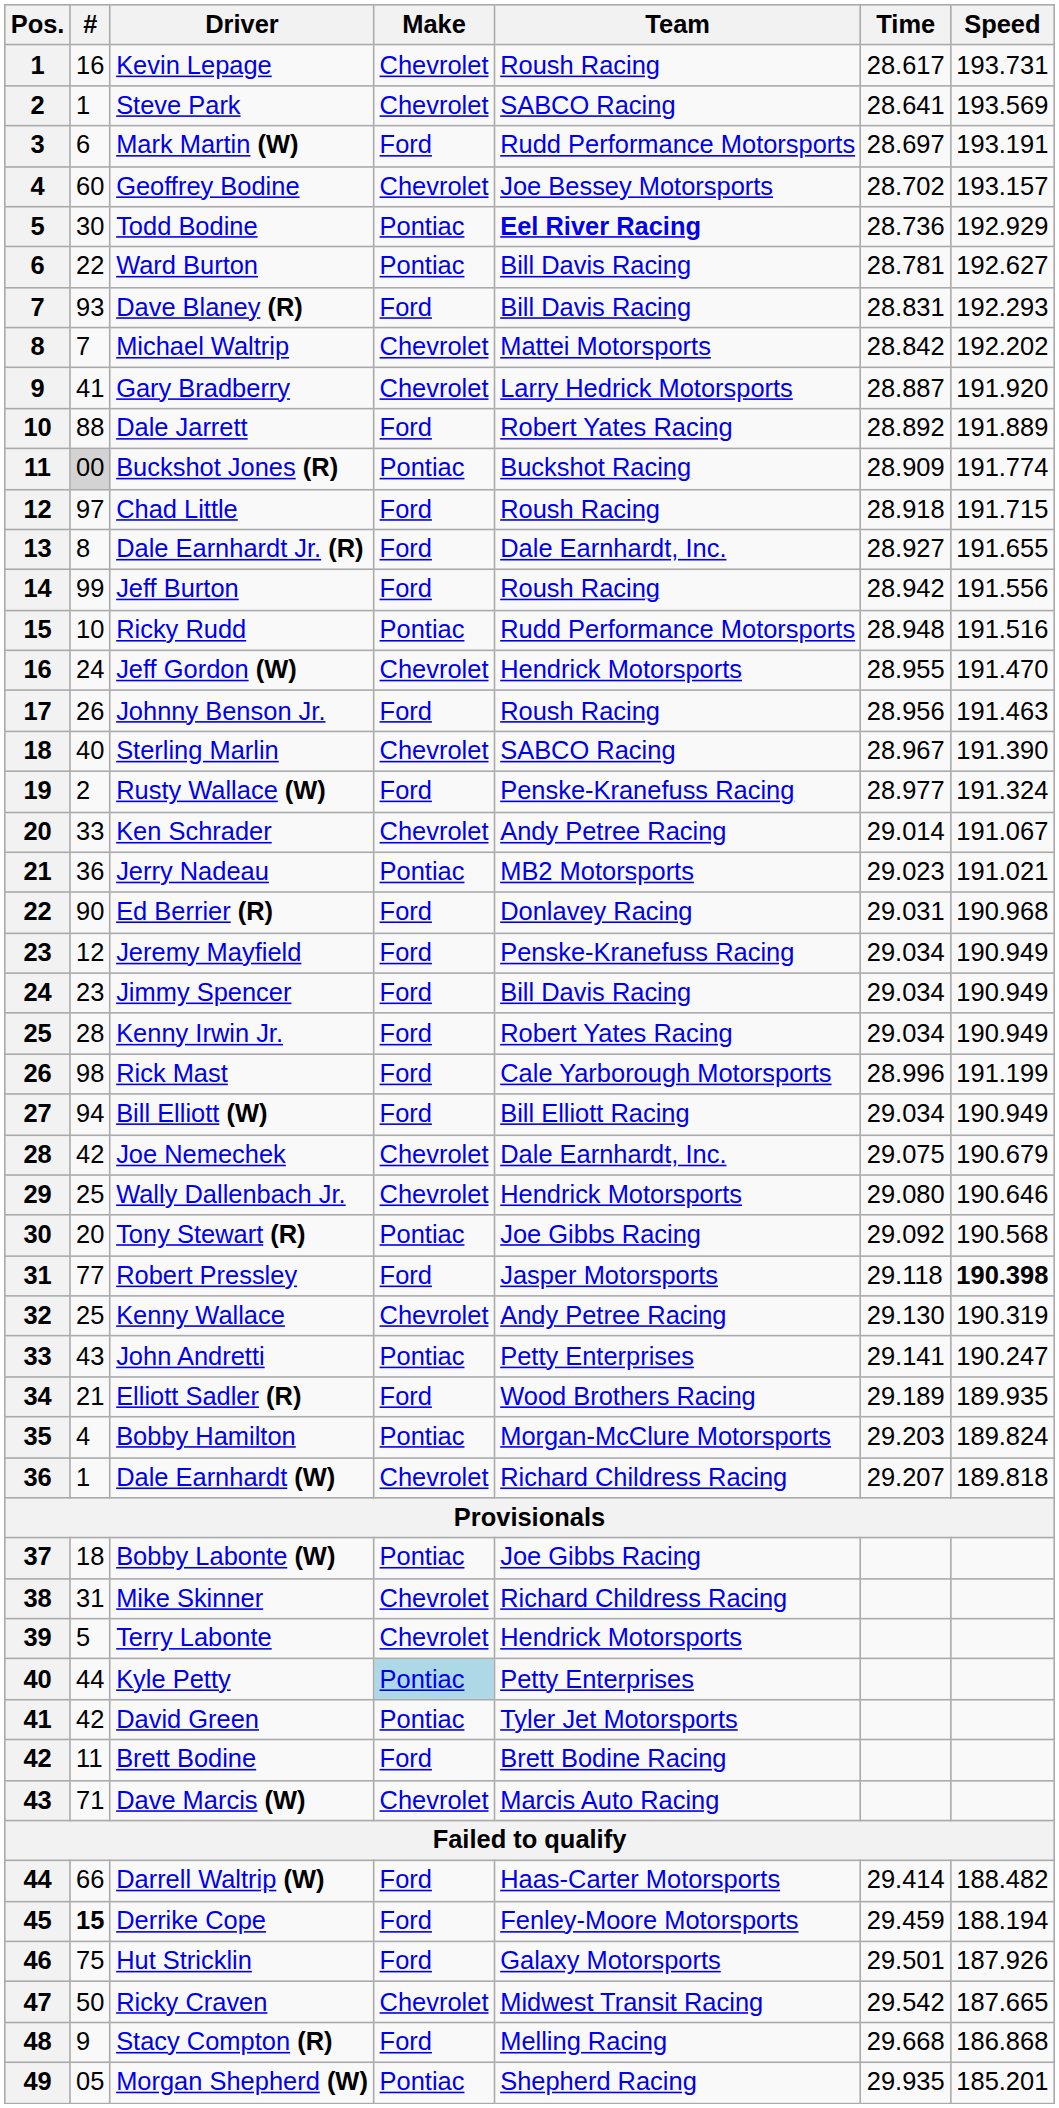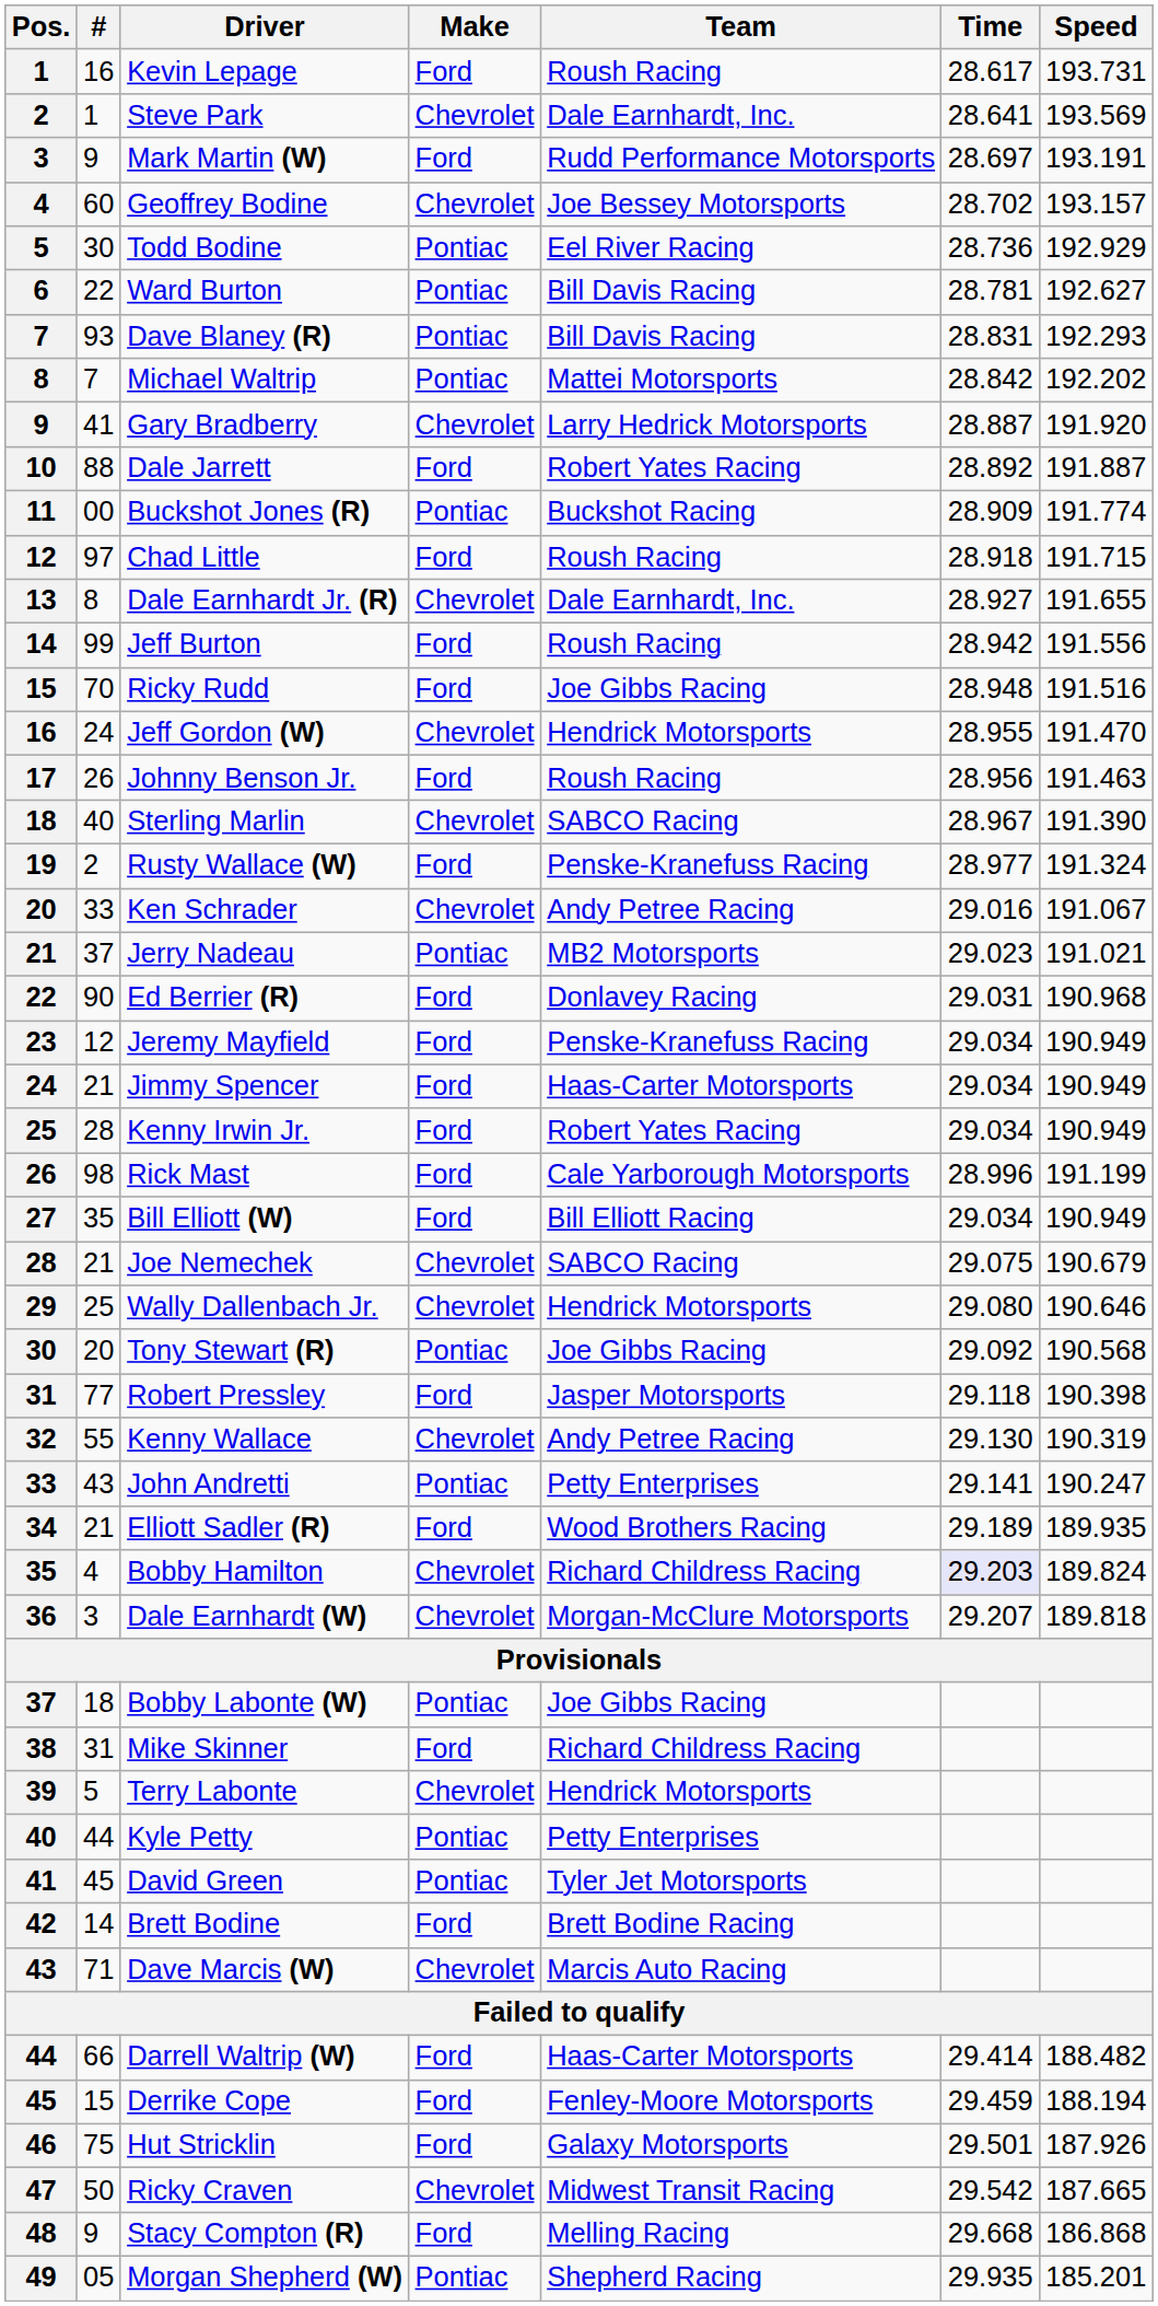Kevin Lepage | Make: Chevrolet -> Ford
Steve Park | Team: SABCO Racing -> Dale Earnhardt, Inc.
Mark Martin (W) | #: 6 -> 9
Todd Bodine | Team: bold -> normal
Dave Blaney (R) | Make: Ford -> Pontiac
Michael Waltrip | Make: Chevrolet -> Pontiac
Dale Jarrett | Speed: 191.889 -> 191.887
Buckshot Jones (R) | #: lightgrey background -> no background
Dale Earnhardt Jr. (R) | Make: Ford -> Chevrolet
Ricky Rudd | #: 10 -> 70
Ricky Rudd | Make: Pontiac -> Ford
Ricky Rudd | Team: Rudd Performance Motorsports -> Joe Gibbs Racing
Ken Schrader | Time: 29.014 -> 29.016
Jerry Nadeau | #: 36 -> 37
Jimmy Spencer | #: 23 -> 21
Jimmy Spencer | Team: Bill Davis Racing -> Haas-Carter Motorsports
Bill Elliott (W) | #: 94 -> 35
Joe Nemechek | #: 42 -> 21
Joe Nemechek | Team: Dale Earnhardt, Inc. -> SABCO Racing
Robert Pressley | Speed: bold -> normal
Kenny Wallace | #: 25 -> 55
Bobby Hamilton | Make: Pontiac -> Chevrolet
Bobby Hamilton | Team: Morgan-McClure Motorsports -> Richard Childress Racing
Bobby Hamilton | Time: no background -> lavender background
Dale Earnhardt (W) | #: 1 -> 3
Dale Earnhardt (W) | Team: Richard Childress Racing -> Morgan-McClure Motorsports
Mike Skinner | Make: Chevrolet -> Ford
Kyle Petty | Make: lightblue background -> no background
David Green | #: 42 -> 45
Brett Bodine | #: 11 -> 14
Derrike Cope | #: bold -> normal
